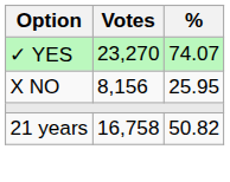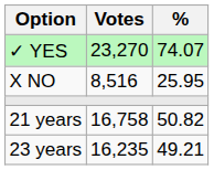X NO | Votes: 8,156 -> 8,516
+ row: 23 years | 16,235 | 49.21
